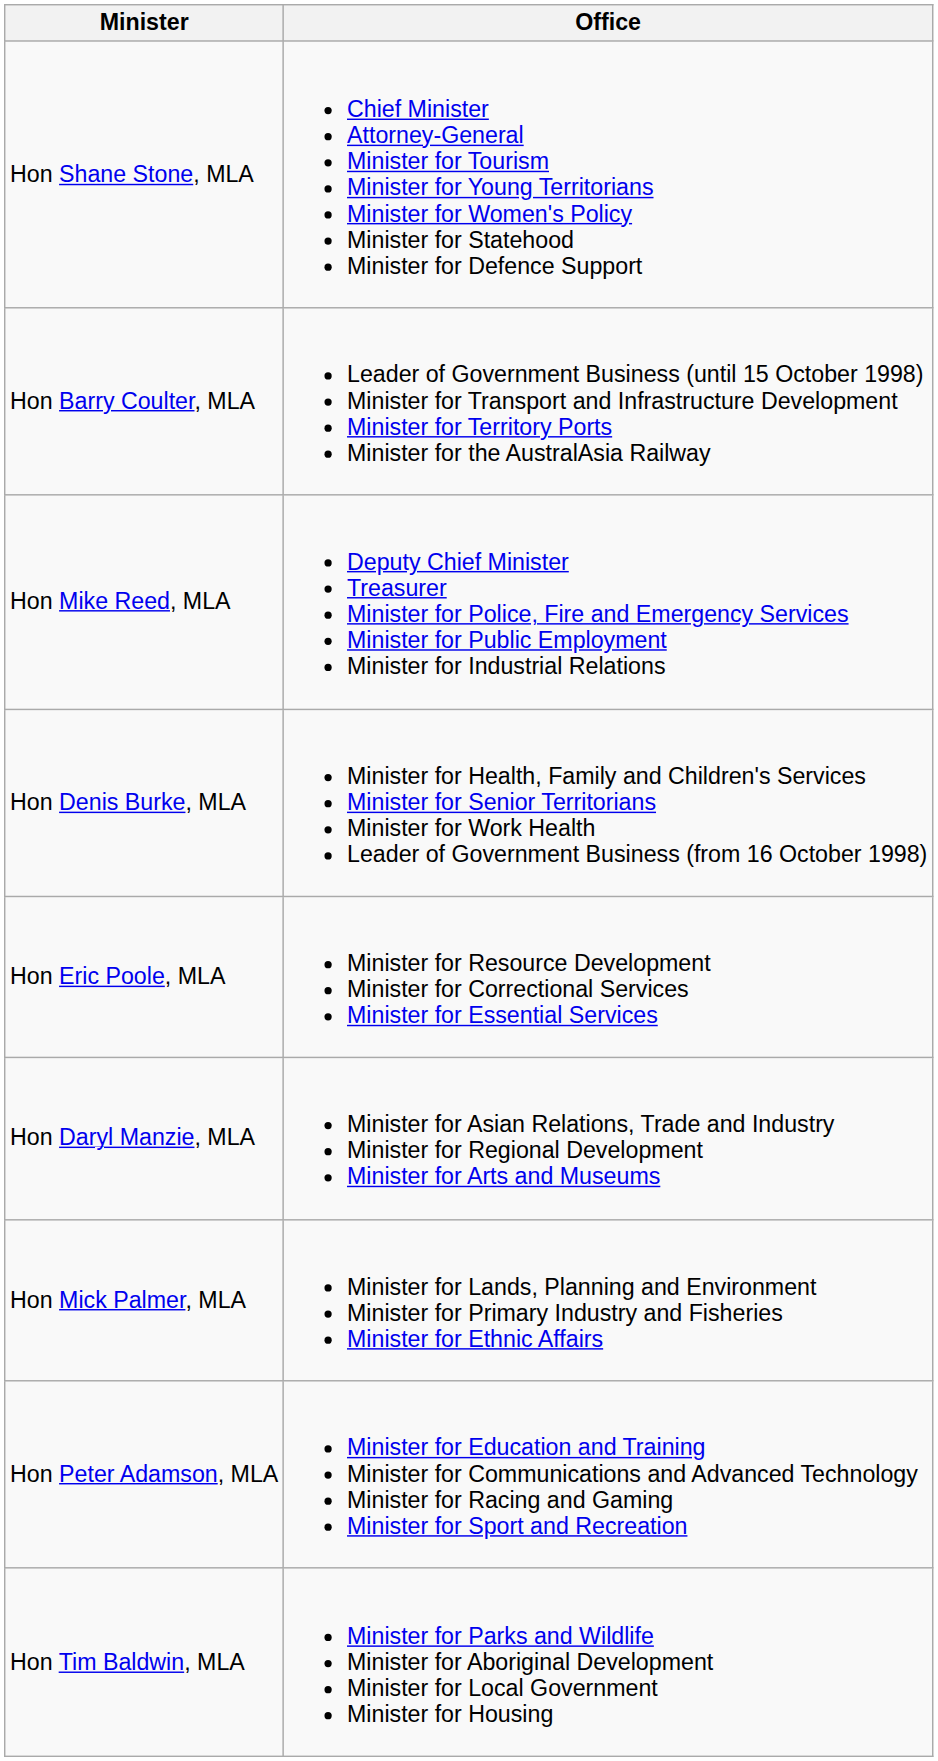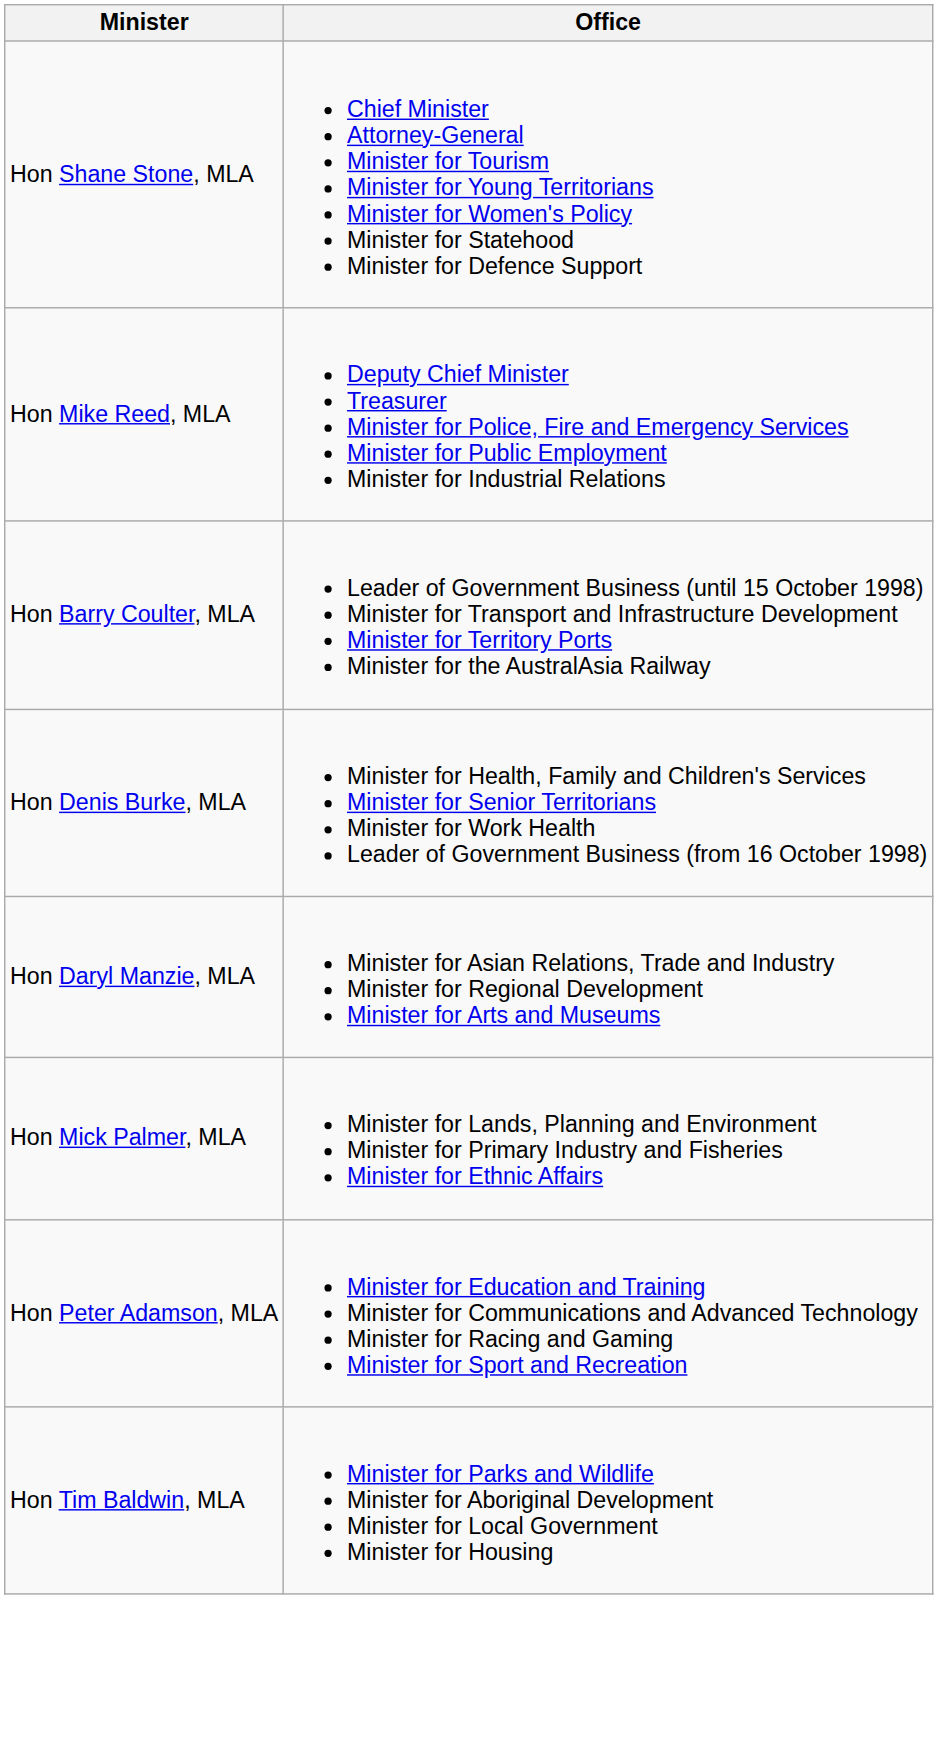rows swapped: Hon Mike Reed, MLA <-> Hon Barry Coulter, MLA
- row: Hon Eric Poole, MLA | Minister for Resource Development Minister for Correctional Services Minister for Essential Services
